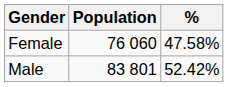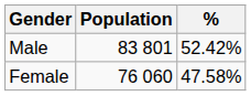rows swapped: Male <-> Female
